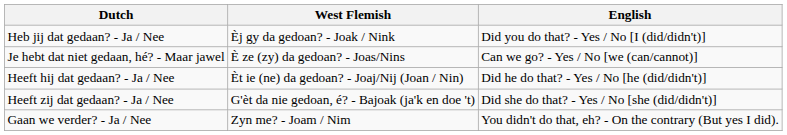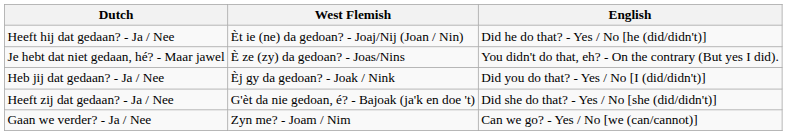rows swapped: Heb jij dat gedaan? - Ja / Nee <-> Heeft hij dat gedaan? - Ja / Nee
Je hebt dat niet gedaan, hé? - Maar jawel | English: Can we go? - Yes / No [we (can/cannot)] -> You didn't do that, eh? - On the contrary (But yes I did).
Gaan we verder? - Ja / Nee | English: You didn't do that, eh? - On the contrary (But yes I did). -> Can we go? - Yes / No [we (can/cannot)]
